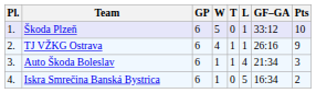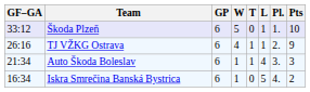columns swapped: Pl. <-> GF–GA
